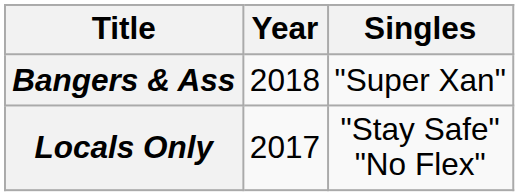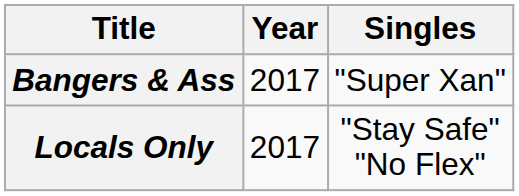Bangers & Ass | Year: 2018 -> 2017
